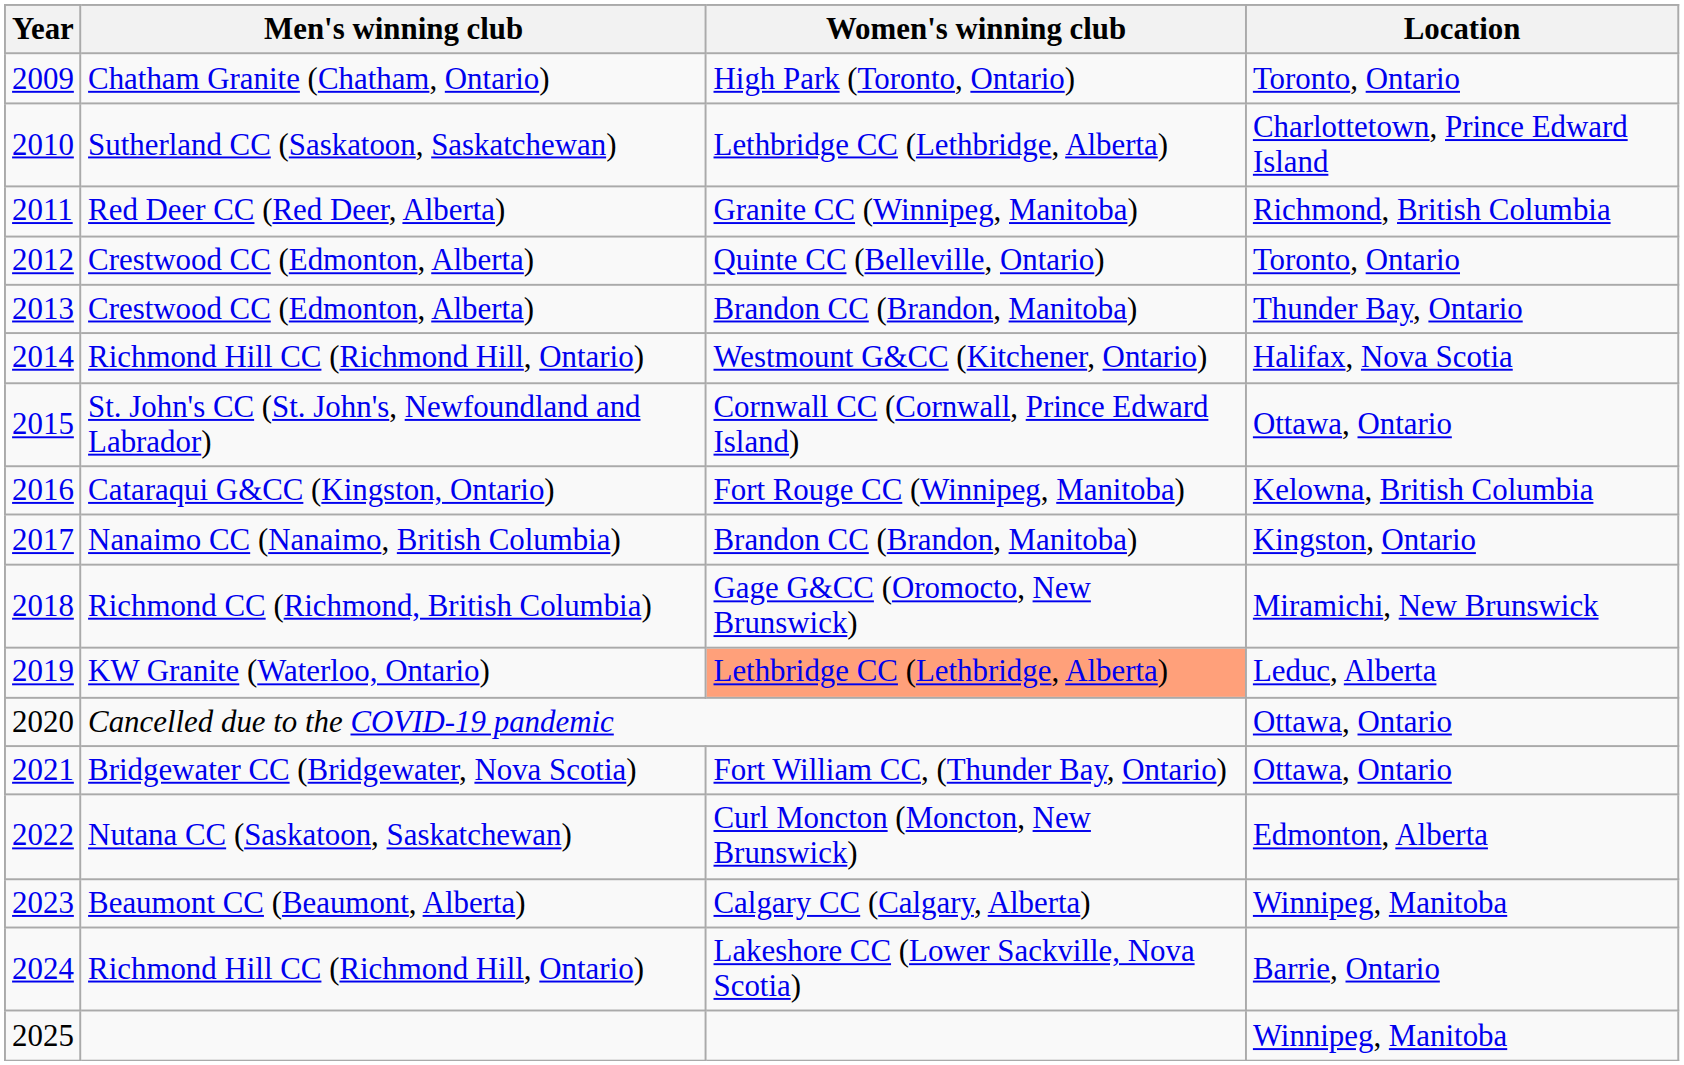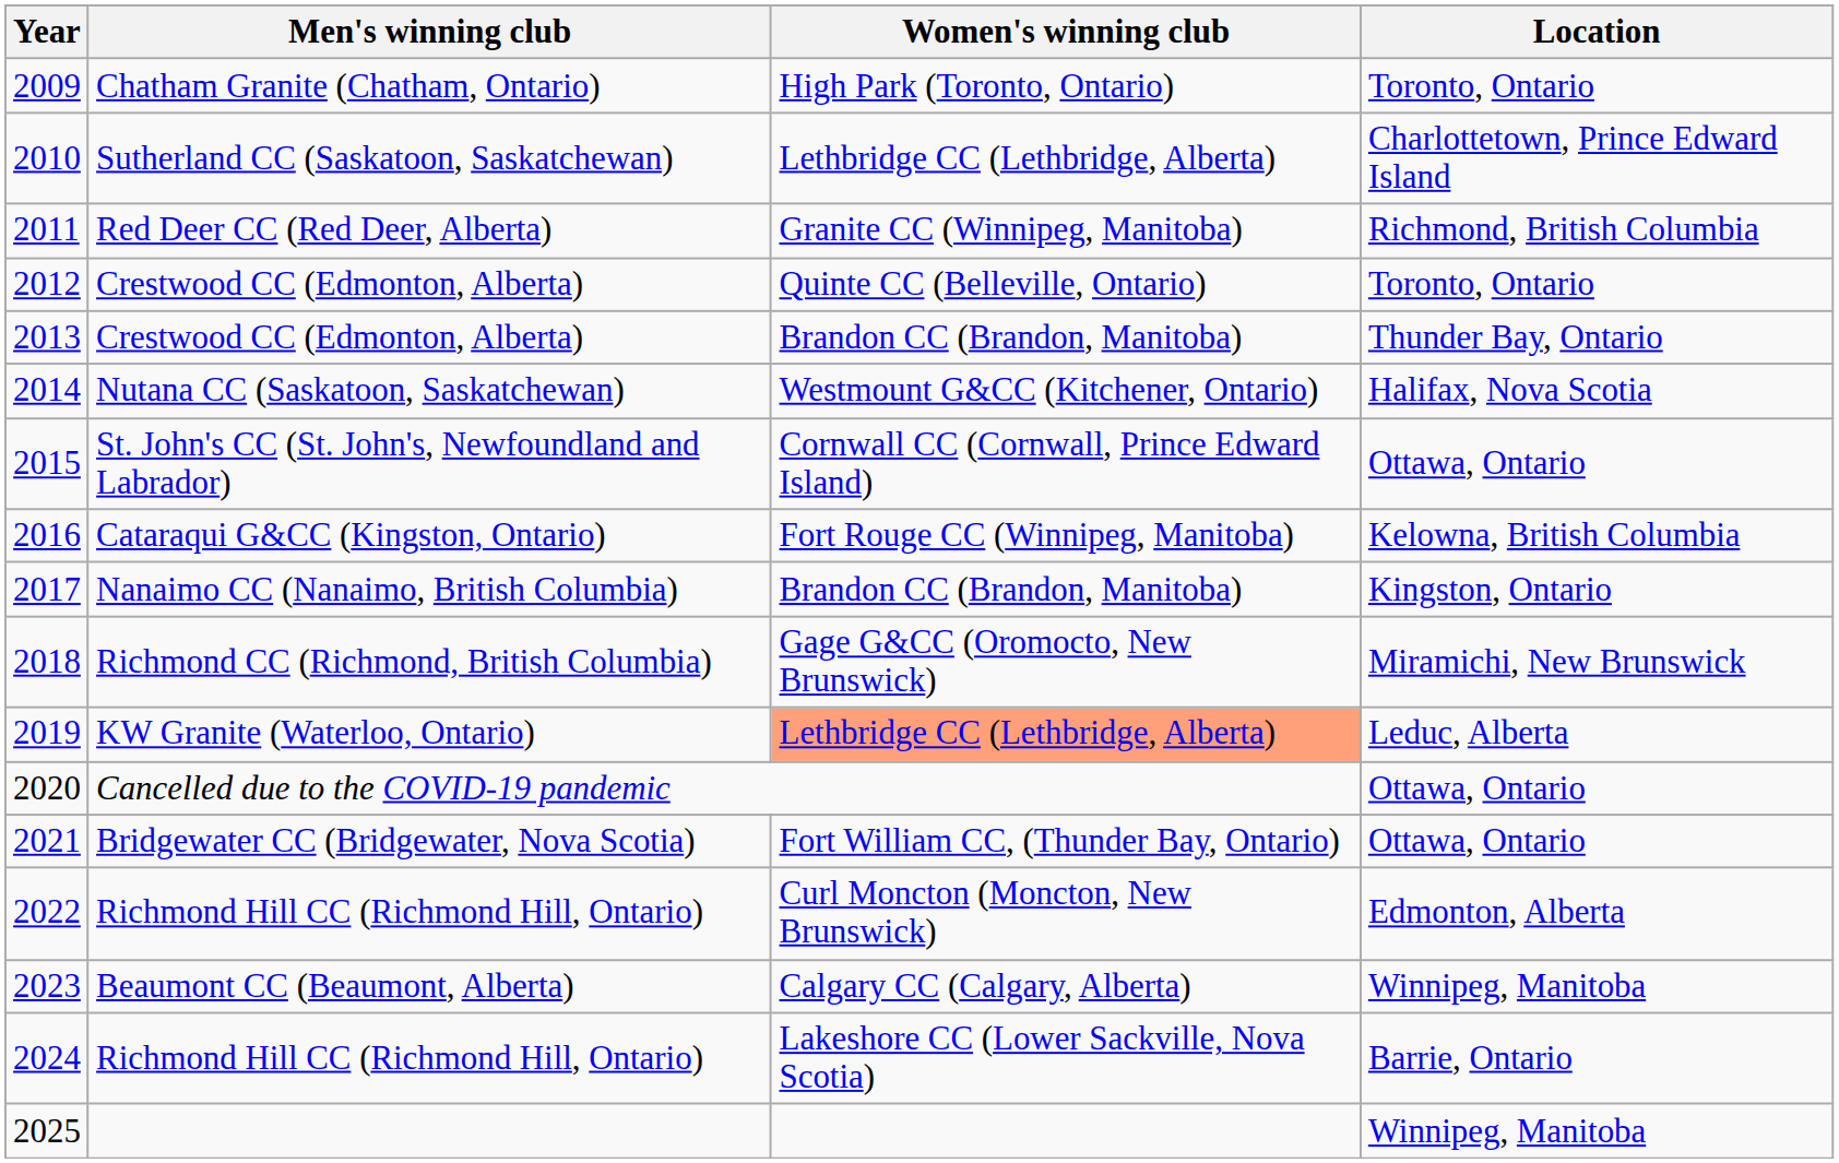2014 | Men's winning club: Richmond Hill CC (Richmond Hill, Ontario) -> Nutana CC (Saskatoon, Saskatchewan)
2022 | Men's winning club: Nutana CC (Saskatoon, Saskatchewan) -> Richmond Hill CC (Richmond Hill, Ontario)
